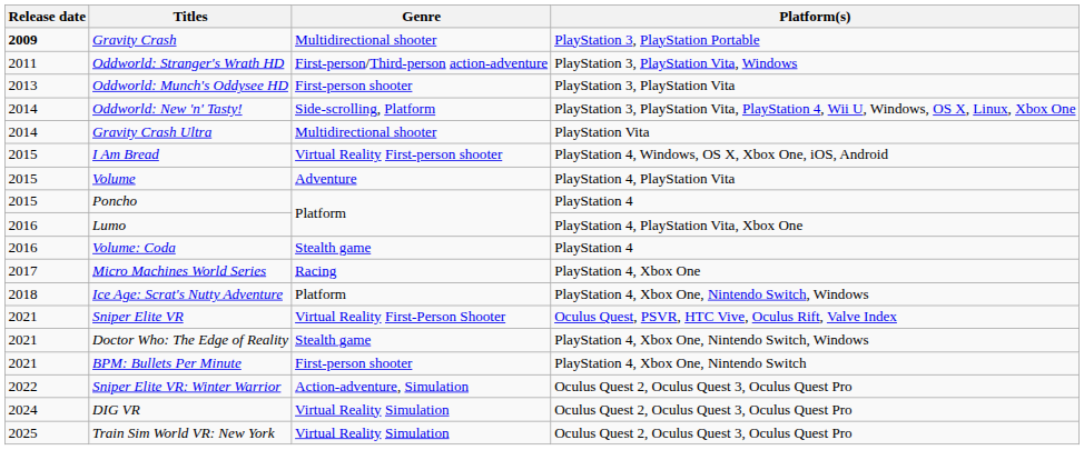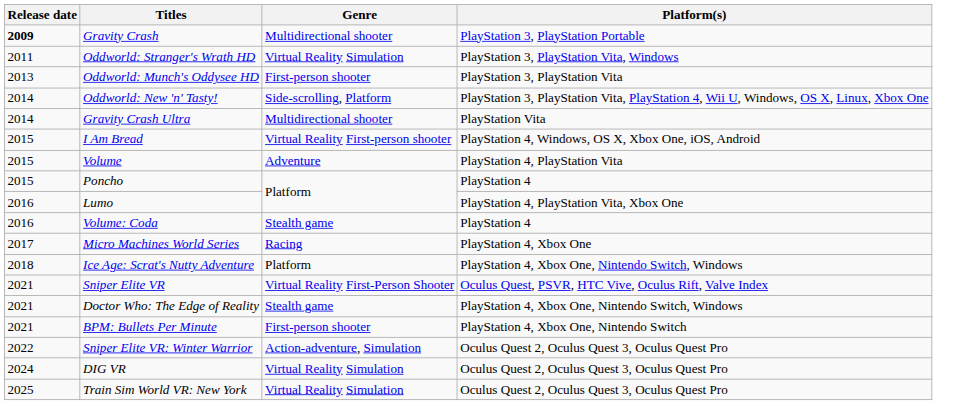Oddworld: Stranger's Wrath HD | Genre: First-person/Third-person action-adventure -> Virtual Reality Simulation
